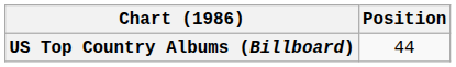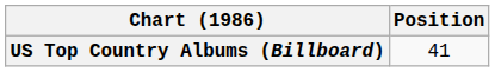US Top Country Albums (Billboard) | Position: 44 -> 41
